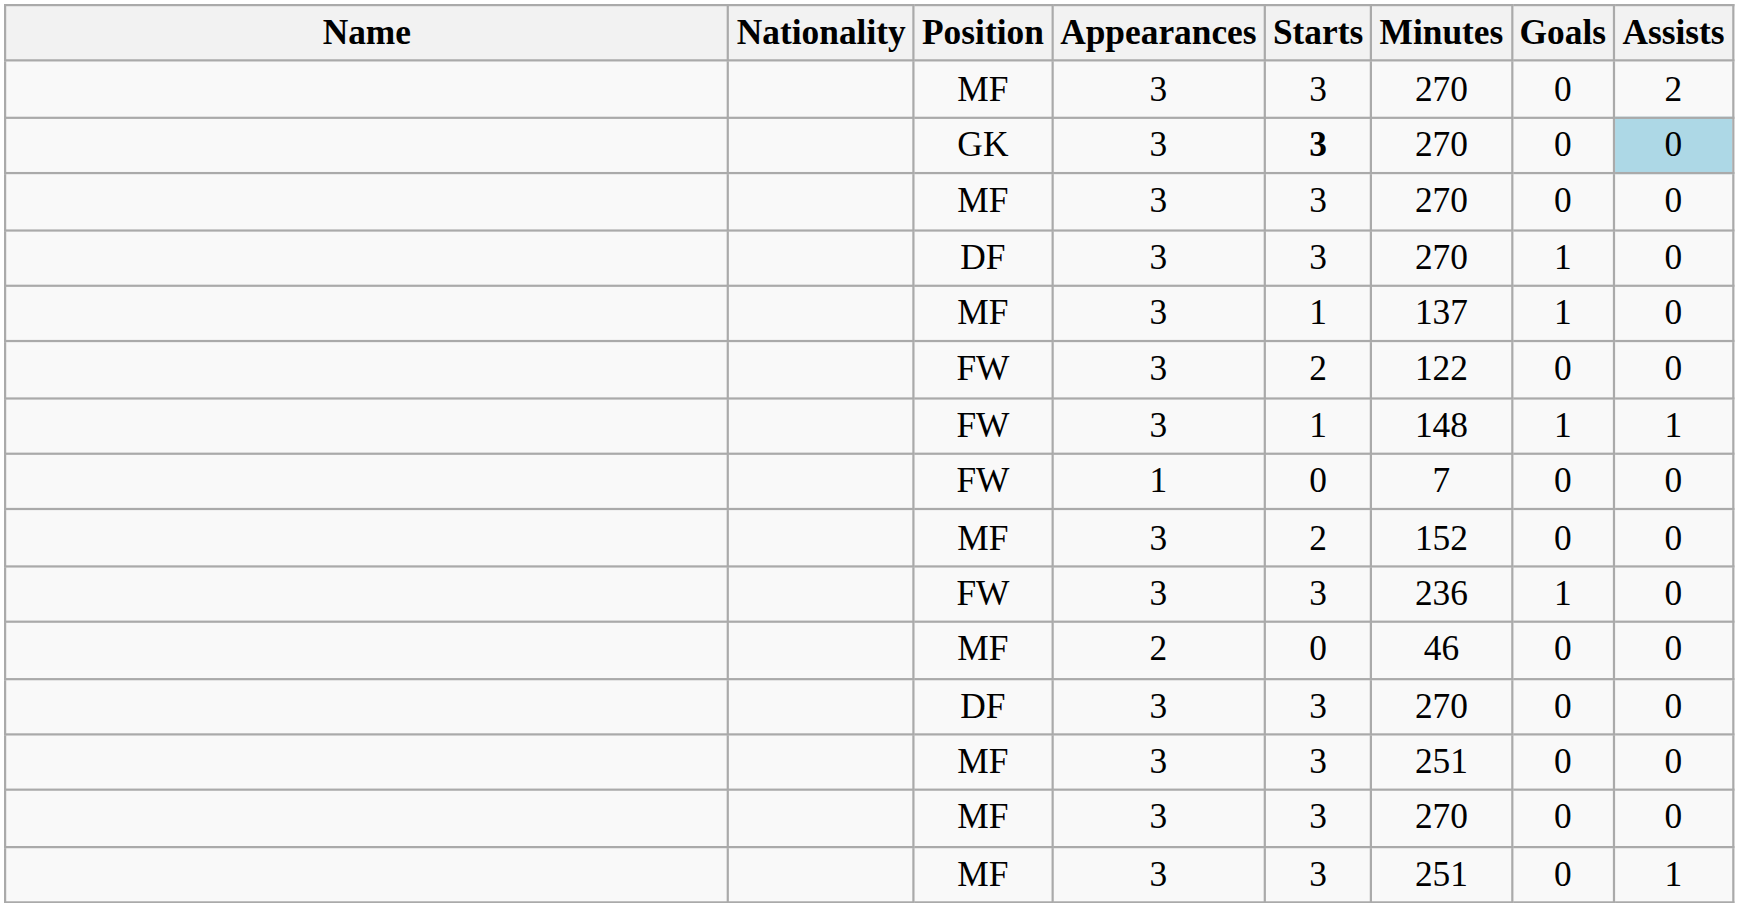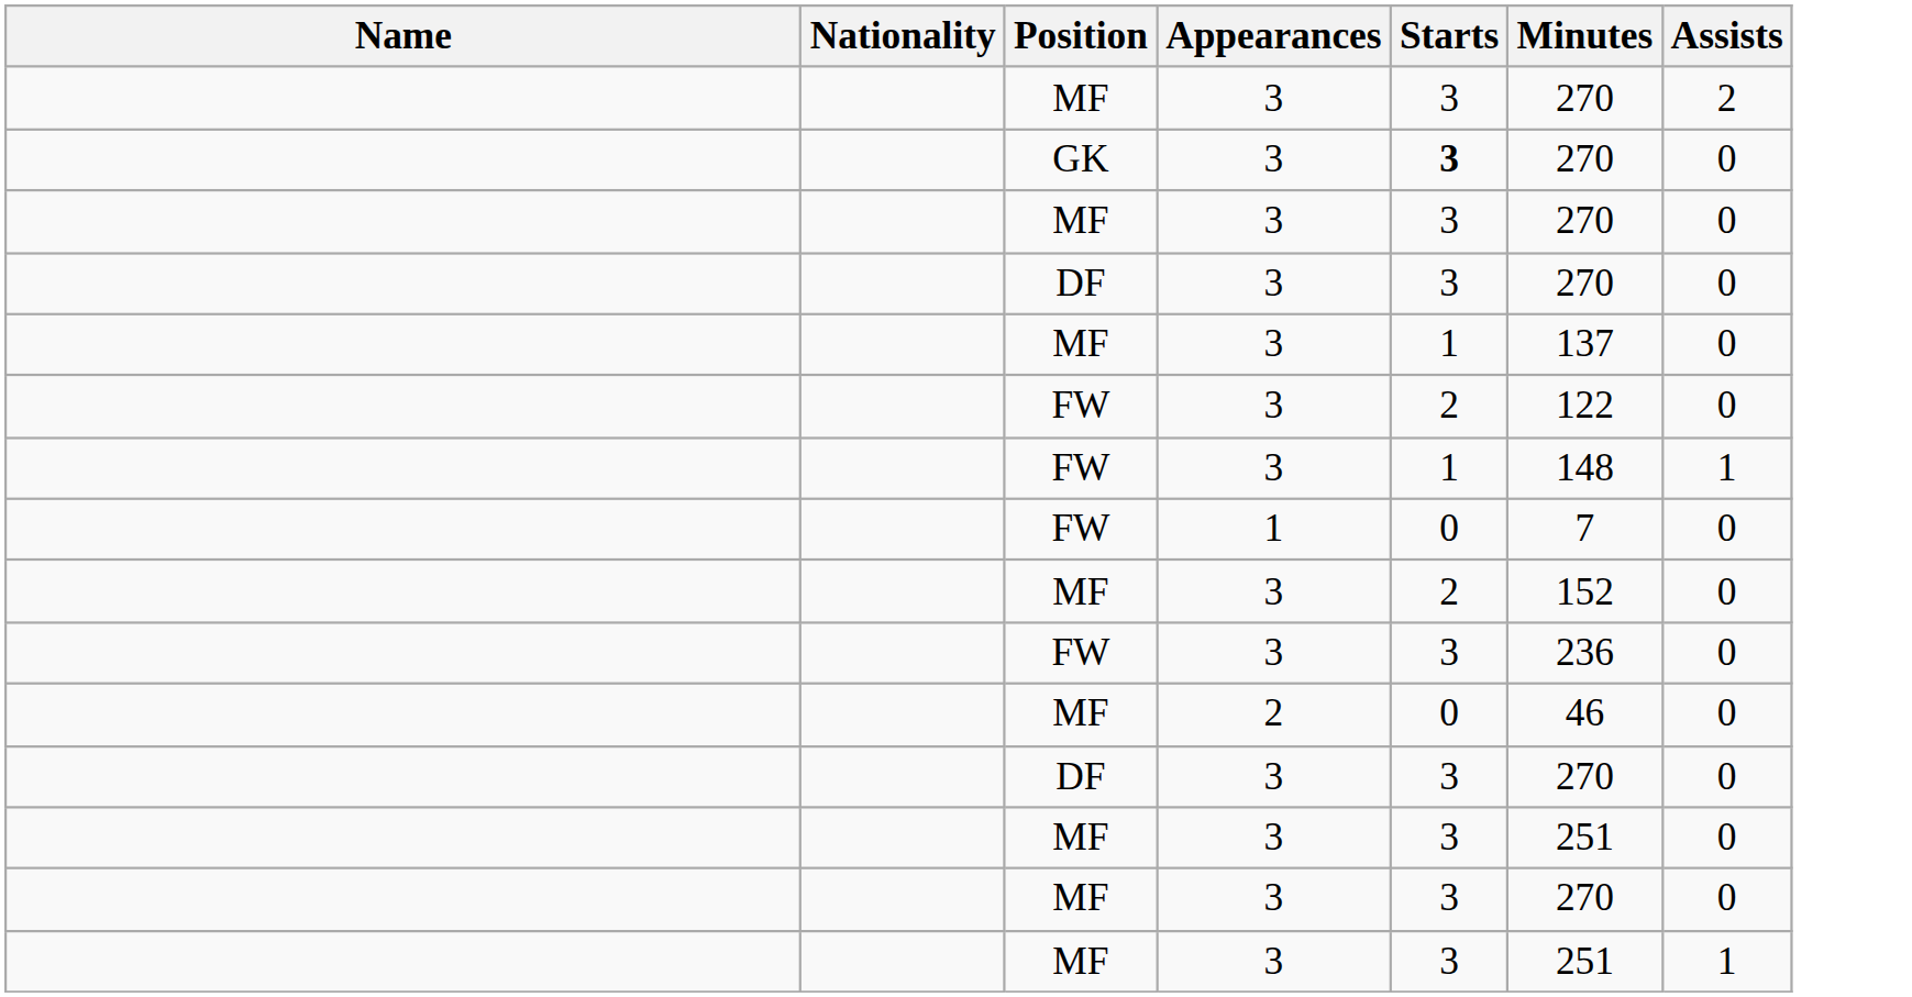- column: Goals | 0 | 0 | 0 | 1 | 1 | 0 | 1 | 0 | 0 | 1 | 0 | 0 | 0 | 0 | 0
GK | Assists: lightblue background -> no background
